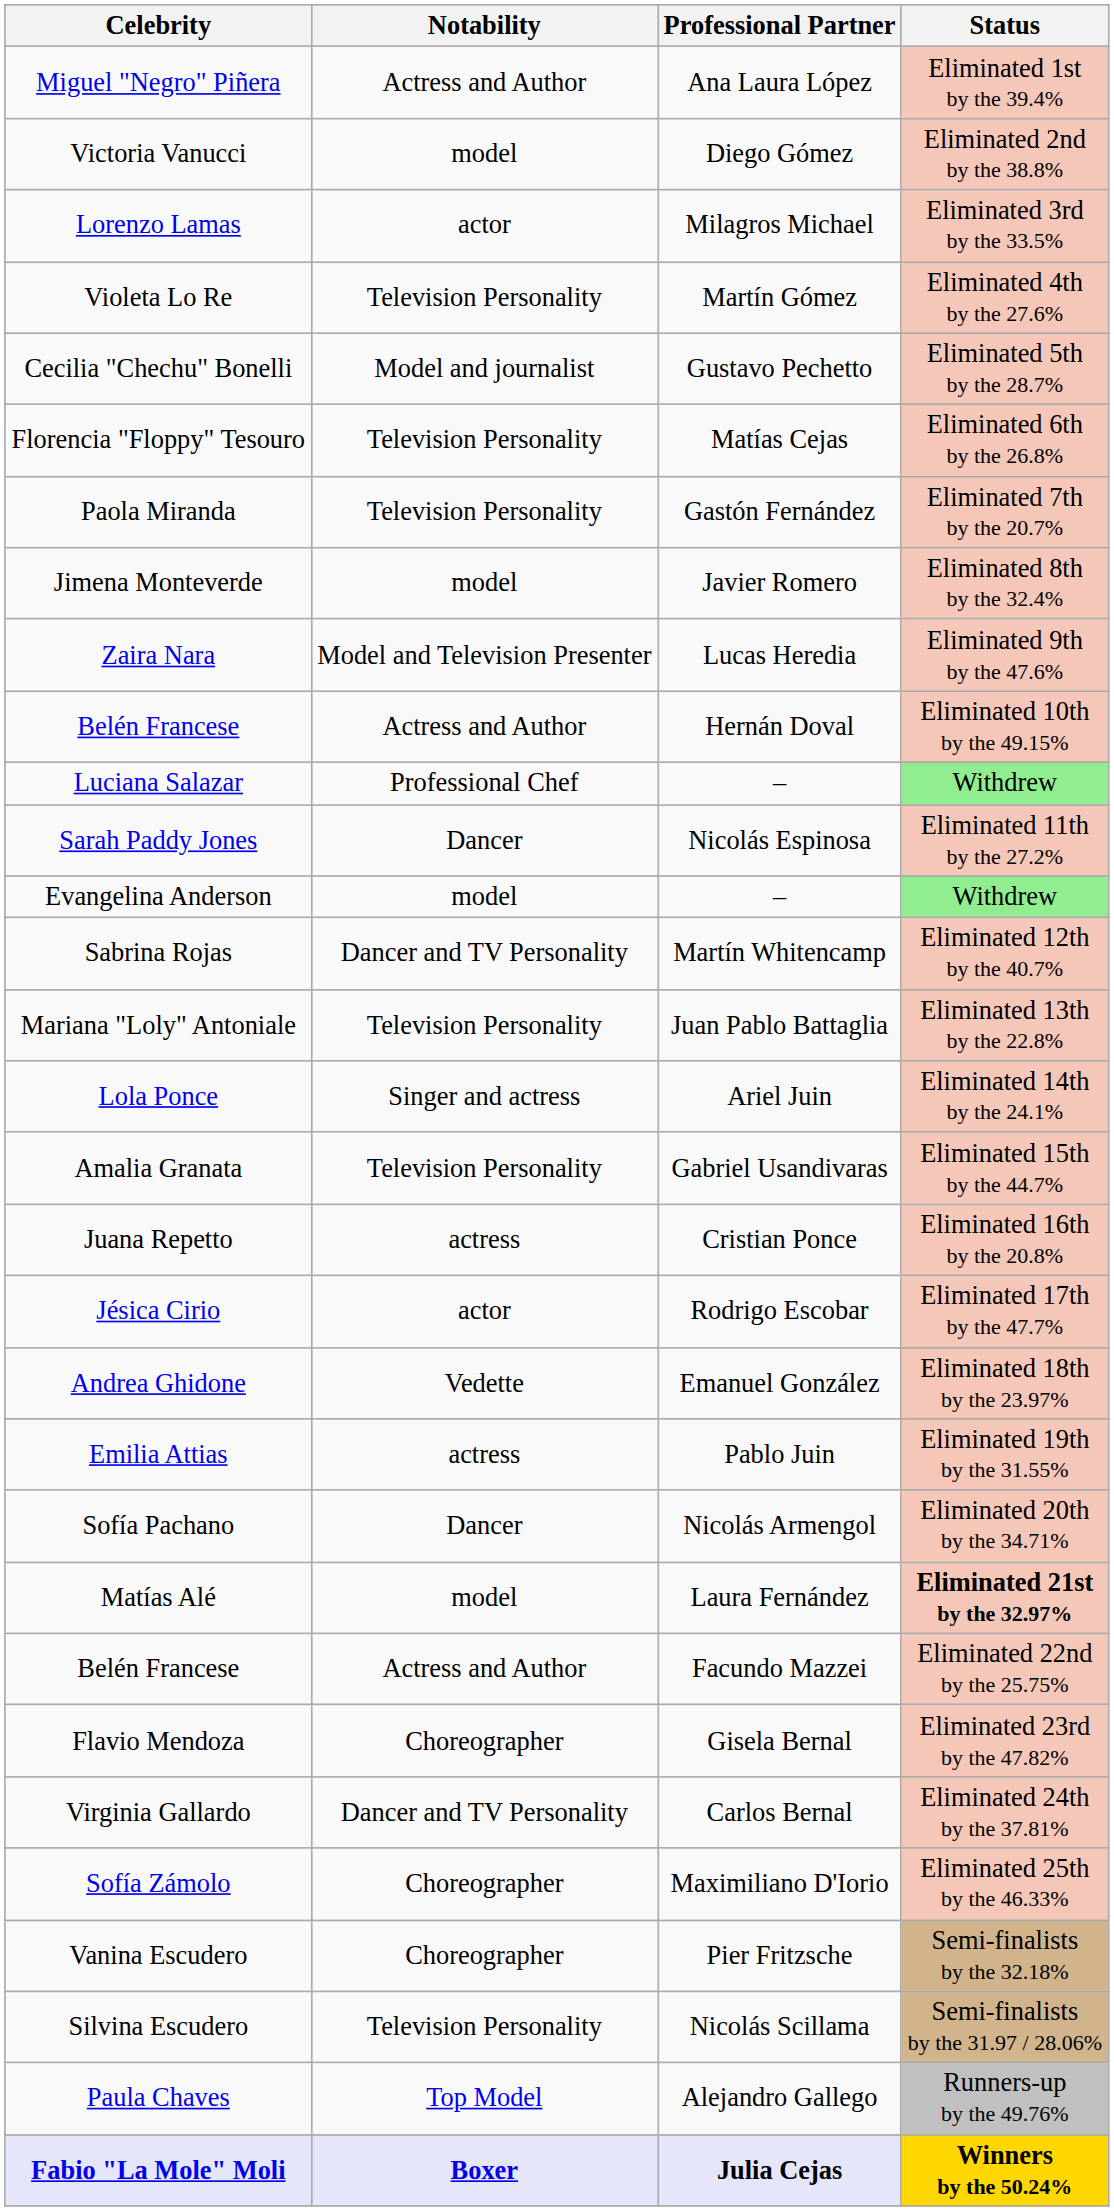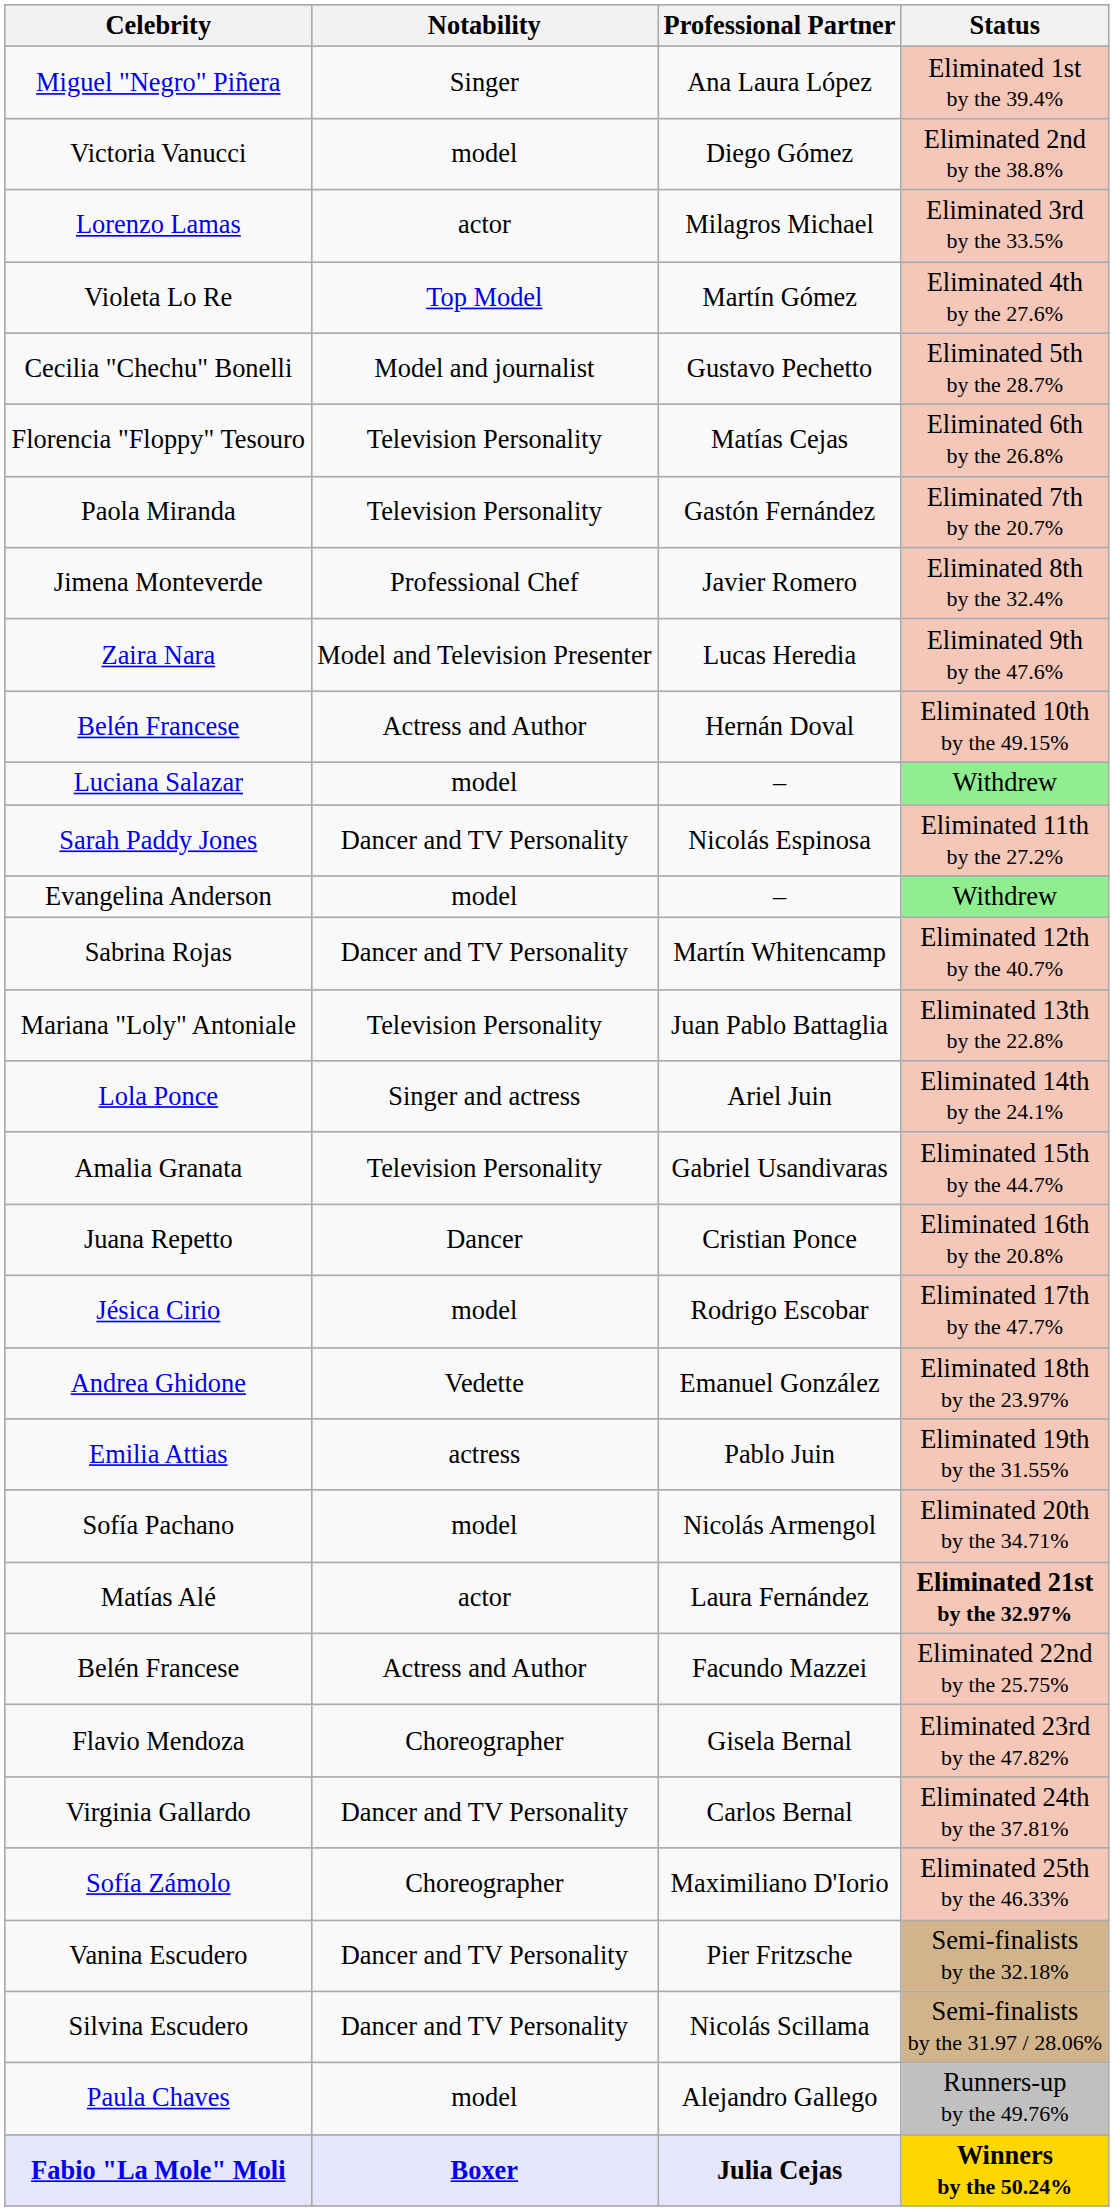Miguel "Negro" Piñera | Notability: Actress and Author -> Singer
Violeta Lo Re | Notability: Television Personality -> Top Model
Jimena Monteverde | Notability: model -> Professional Chef
Luciana Salazar | Notability: Professional Chef -> model
Sarah Paddy Jones | Notability: Dancer -> Dancer and TV Personality
Juana Repetto | Notability: actress -> Dancer
Jésica Cirio | Notability: actor -> model
Sofía Pachano | Notability: Dancer -> model
Matías Alé | Notability: model -> actor
Vanina Escudero | Notability: Choreographer -> Dancer and TV Personality
Silvina Escudero | Notability: Television Personality -> Dancer and TV Personality
Paula Chaves | Notability: Top Model -> model
